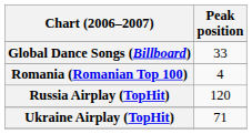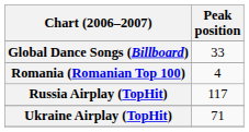Russia Airplay (TopHit) | Peak position: 120 -> 117
